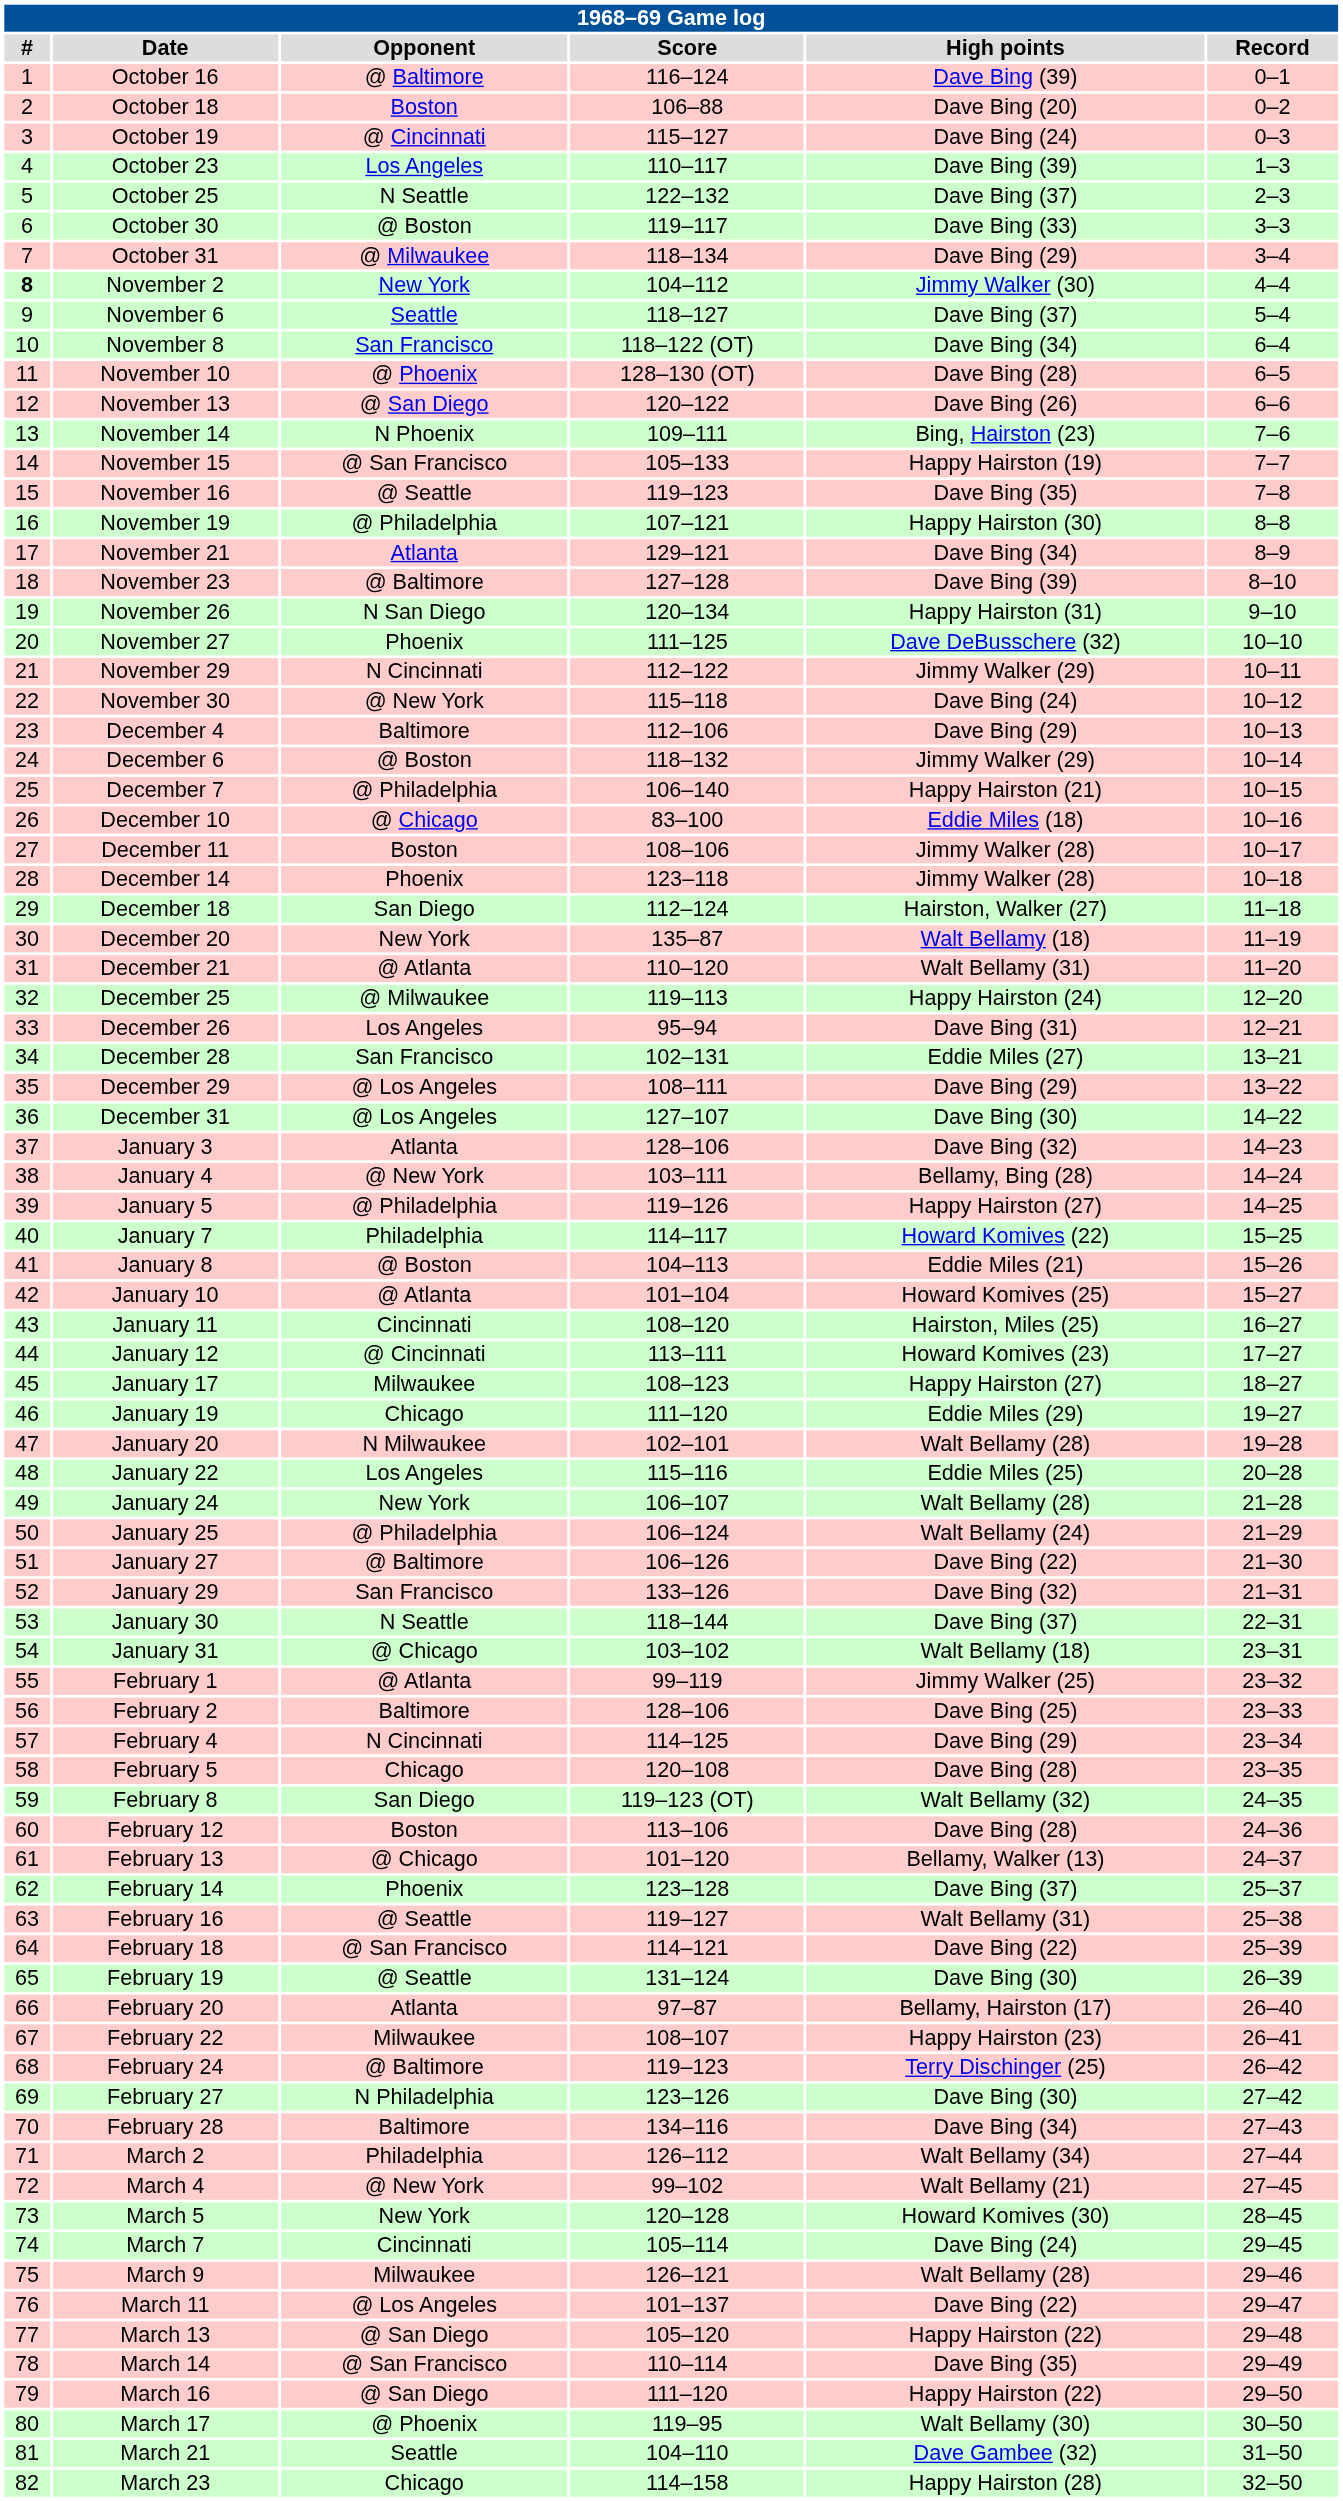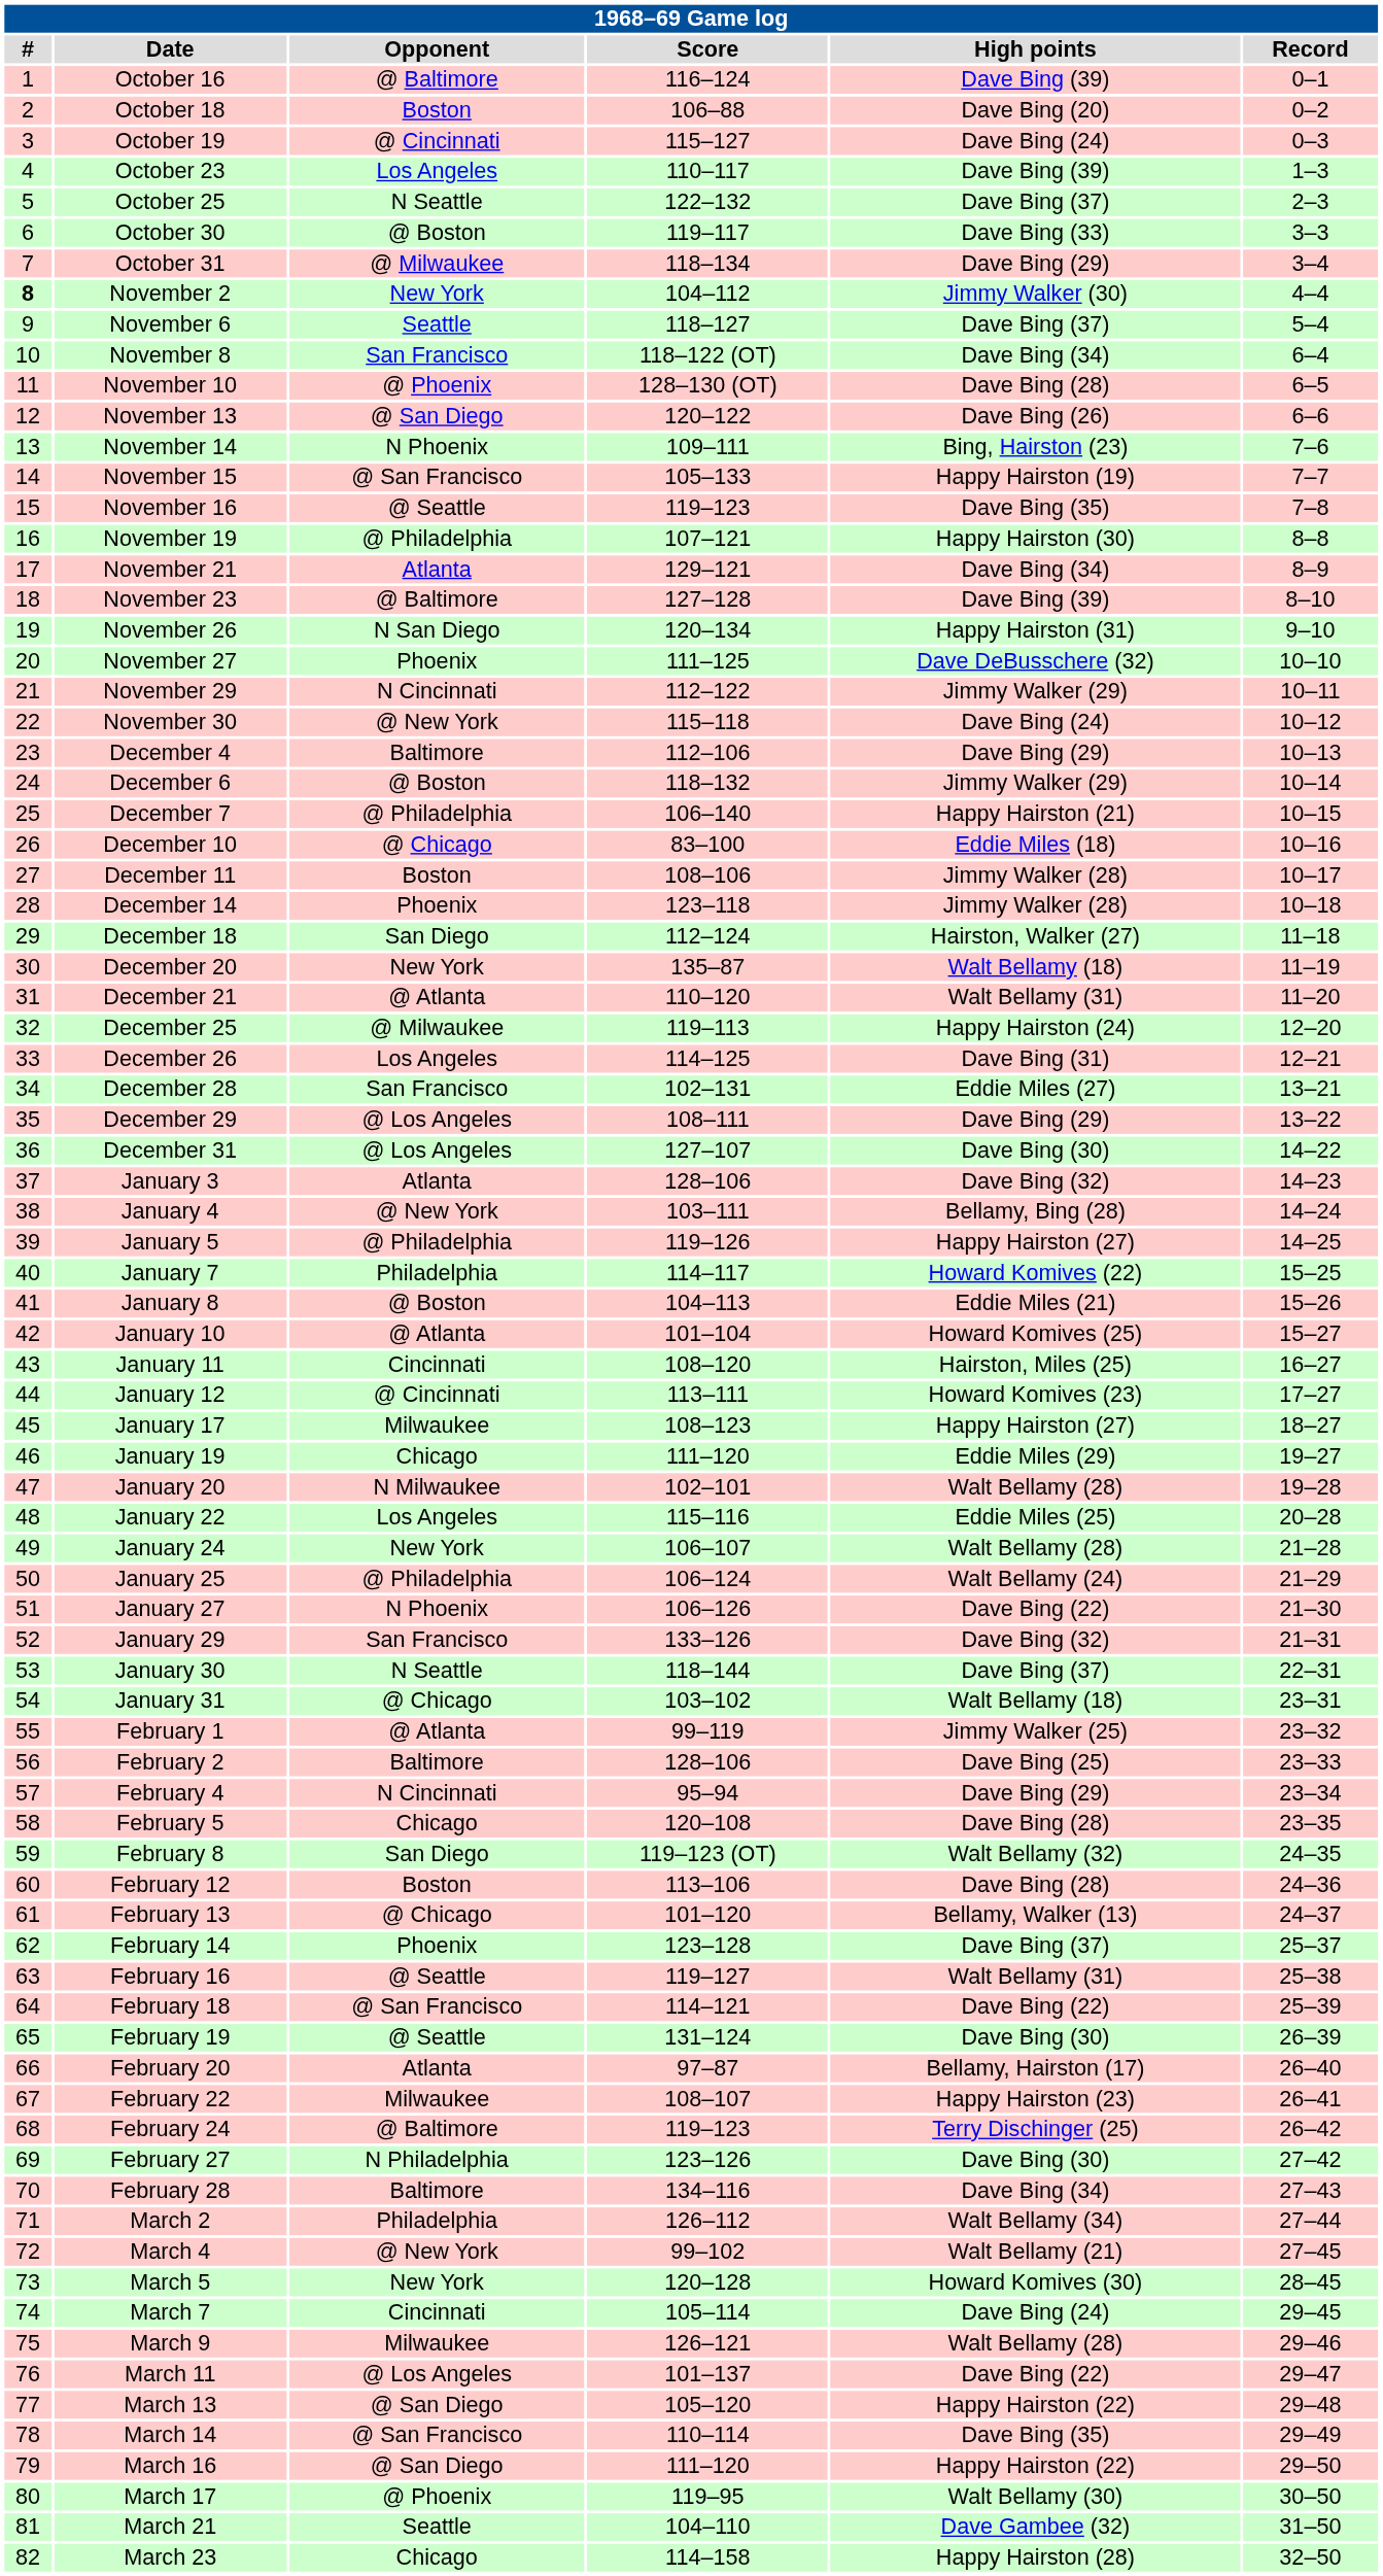December 26 | Score: 95–94 -> 114–125
January 27 | Opponent: @ Baltimore -> N Phoenix
February 4 | Score: 114–125 -> 95–94
